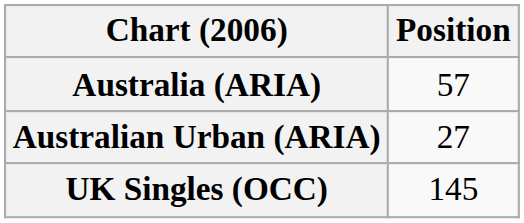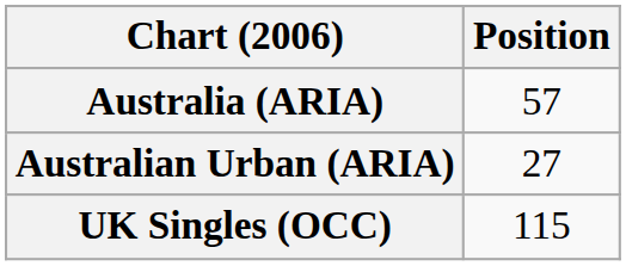UK Singles (OCC) | Position: 145 -> 115
